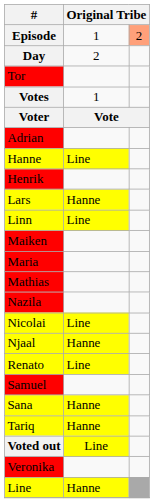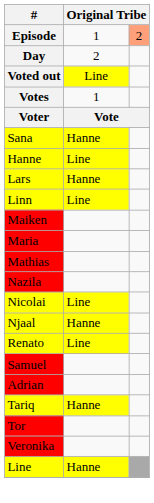rows swapped: Voted out <-> Tor
rows swapped: Adrian <-> Sana
- row: Henrik
